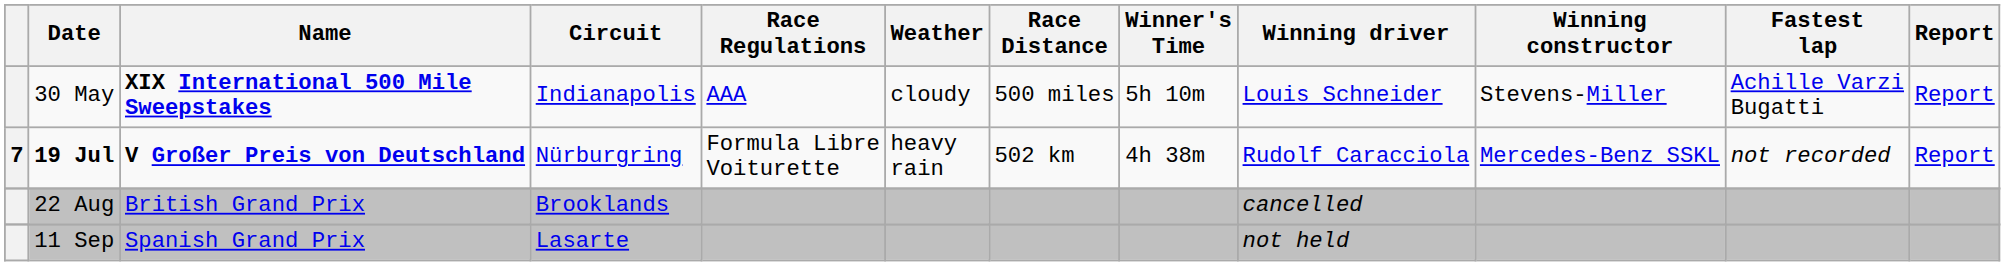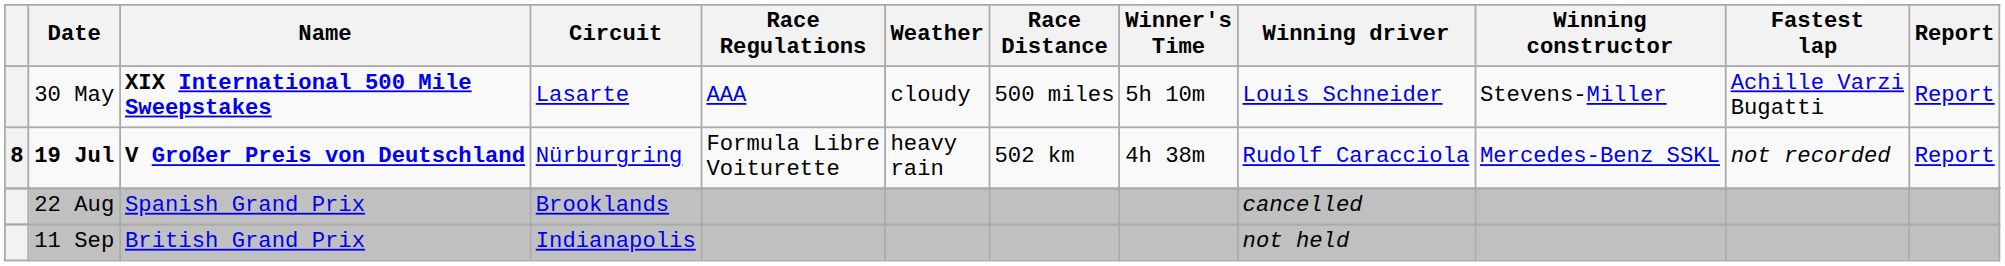30 May | Circuit: Indianapolis -> Lasarte
19 Jul | column 1: 7 -> 8
22 Aug | Name: British Grand Prix -> Spanish Grand Prix
11 Sep | Name: Spanish Grand Prix -> British Grand Prix
11 Sep | Circuit: Lasarte -> Indianapolis
